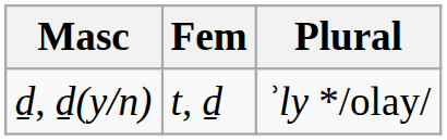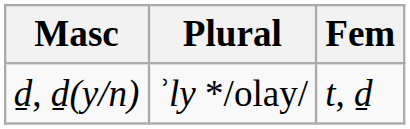columns swapped: Fem <-> Plural
